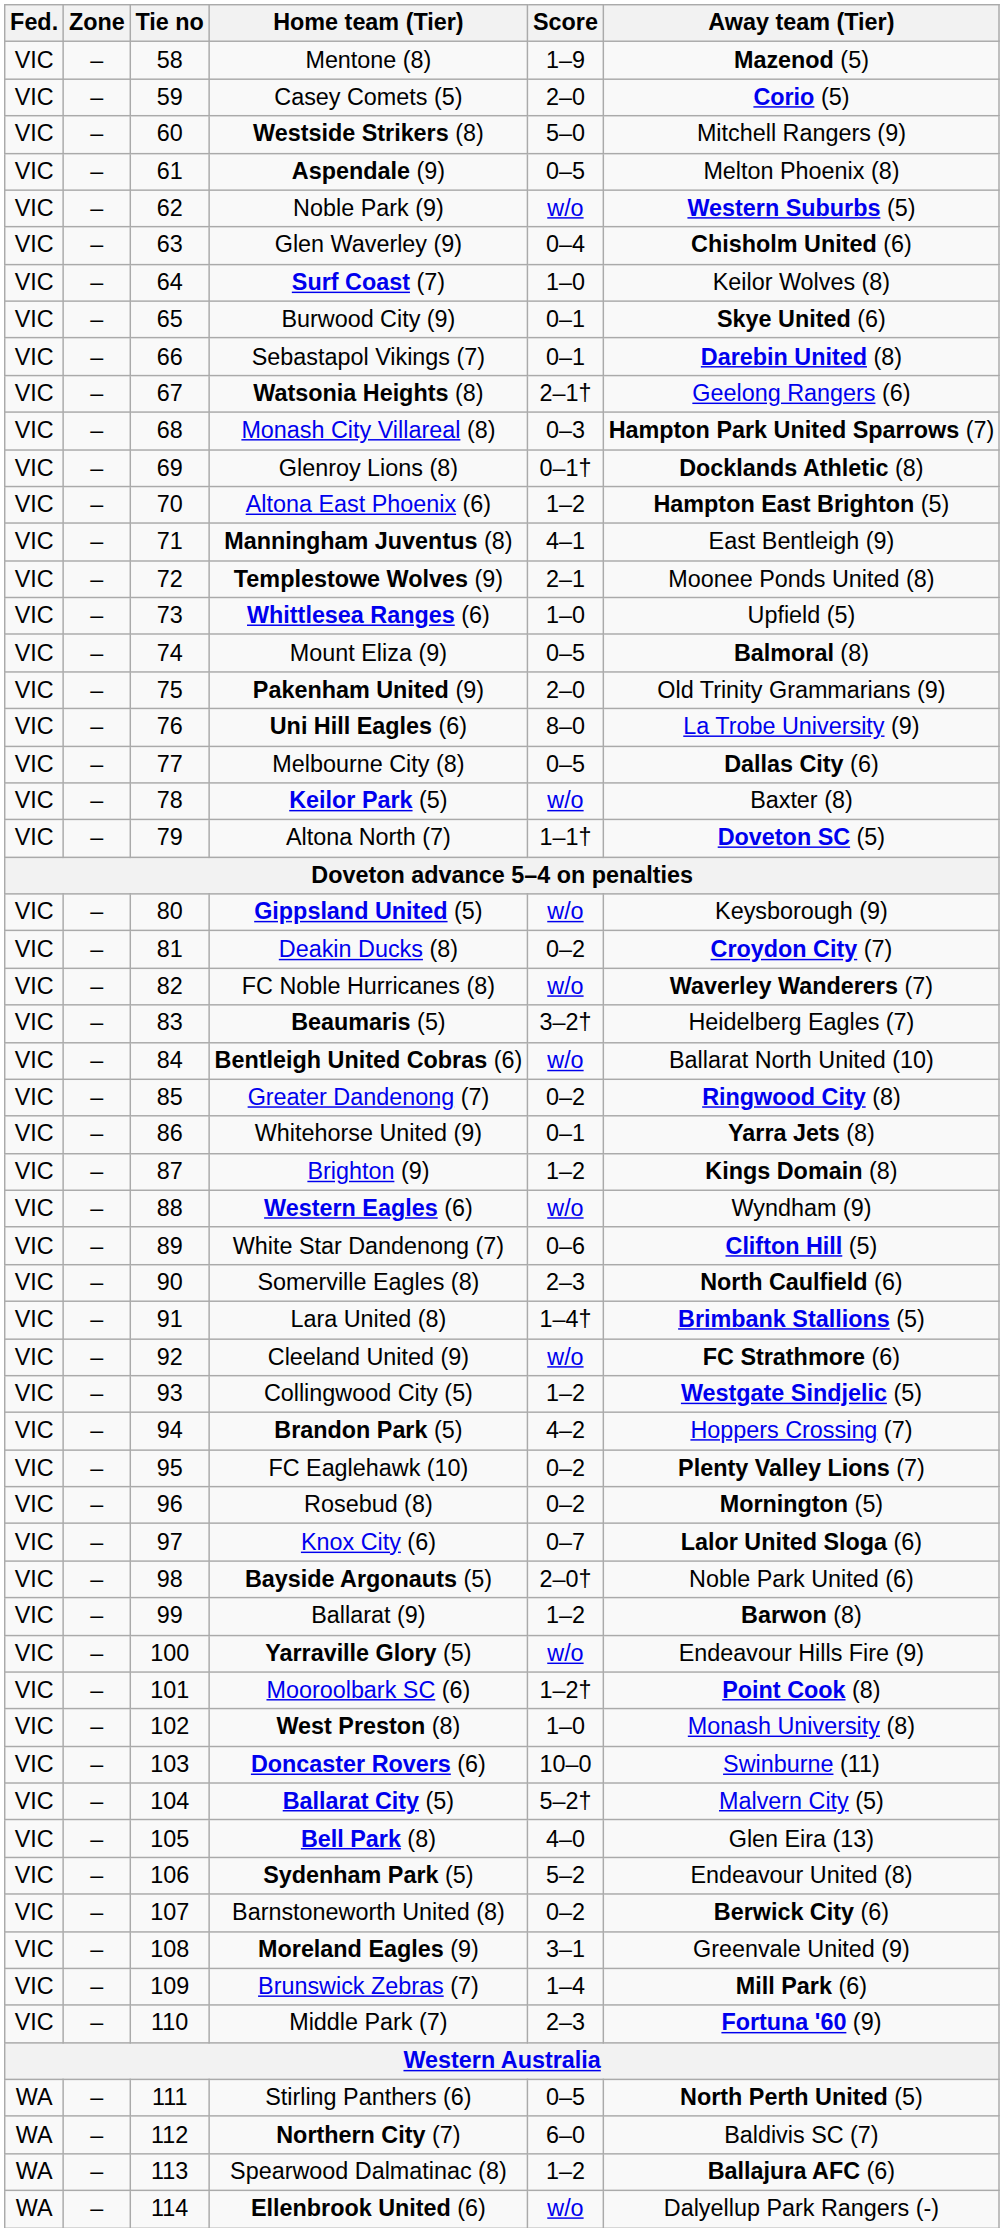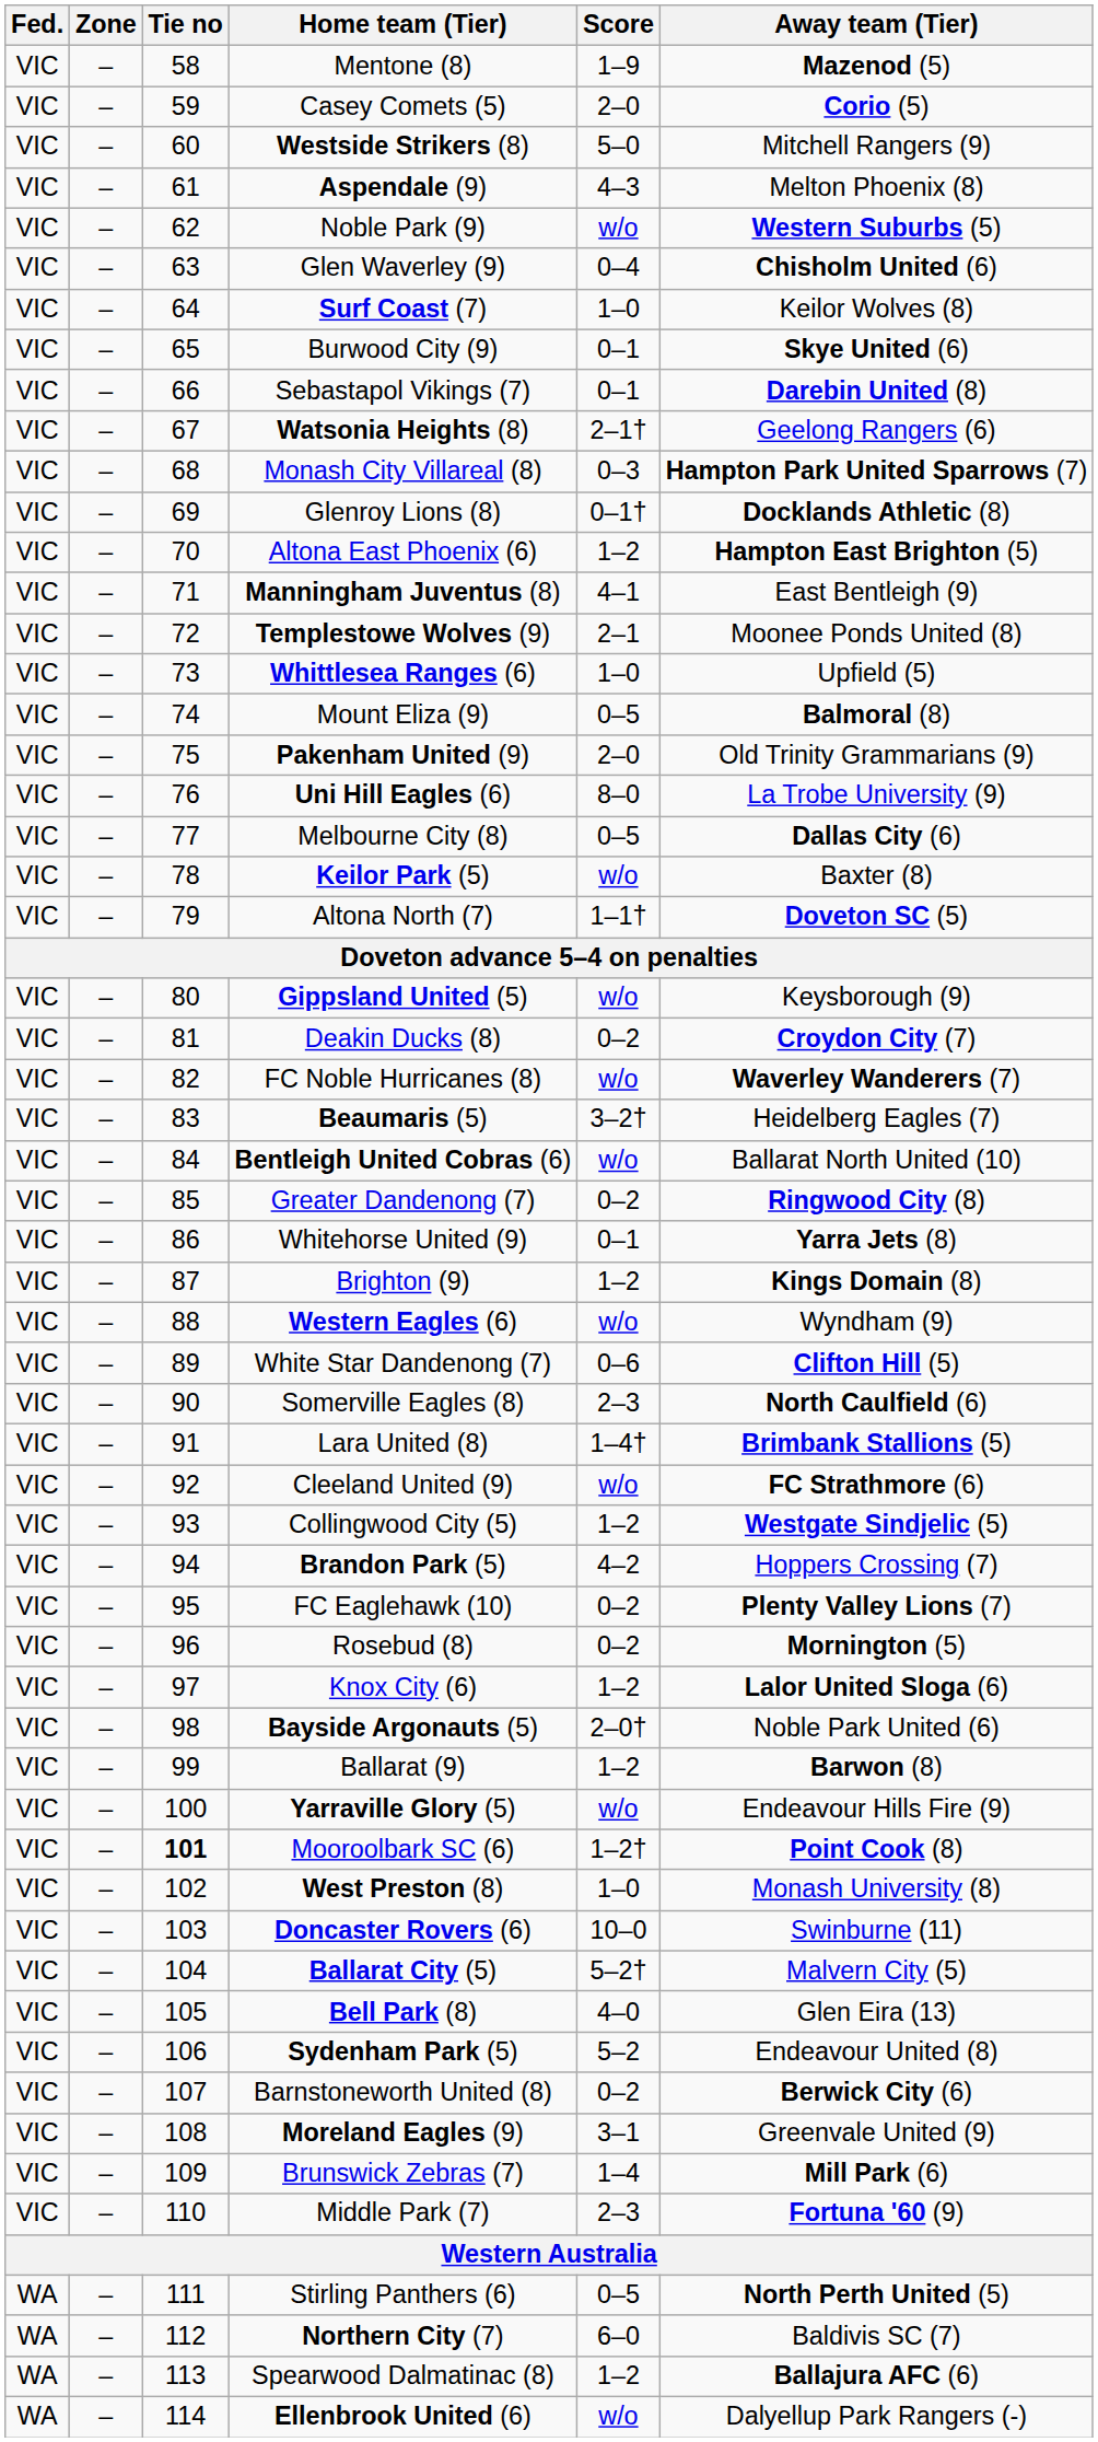Aspendale (9) | Score: 0–5 -> 4–3
Knox City (6) | Score: 0–7 -> 1–2
Mooroolbark SC (6) | Tie no: normal -> bold
